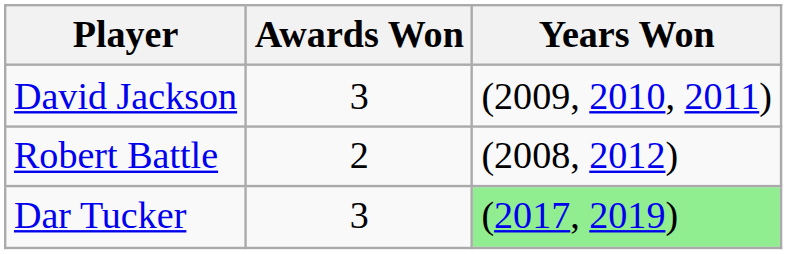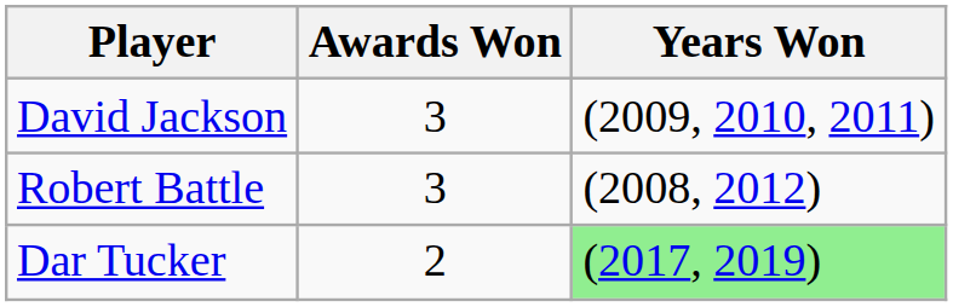Robert Battle | Awards Won: 2 -> 3
Dar Tucker | Awards Won: 3 -> 2
